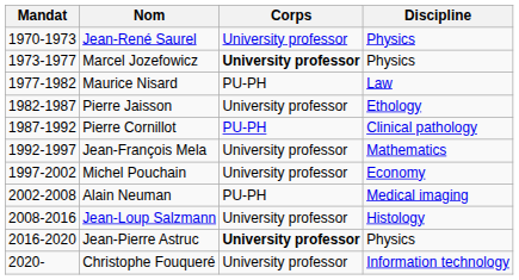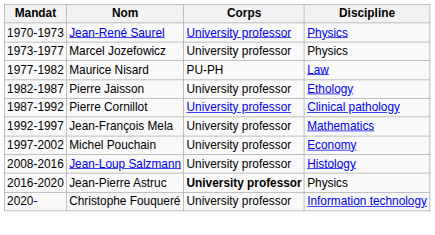Marcel Jozefowicz | Corps: bold -> normal
Pierre Cornillot | Corps: PU-PH -> University professor
- row: 2002-2008 | Alain Neuman | PU-PH | Medical imaging
